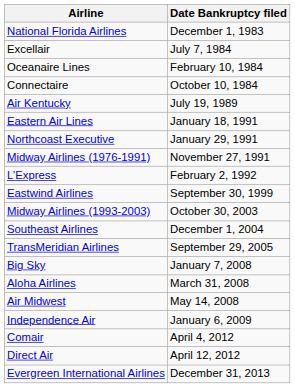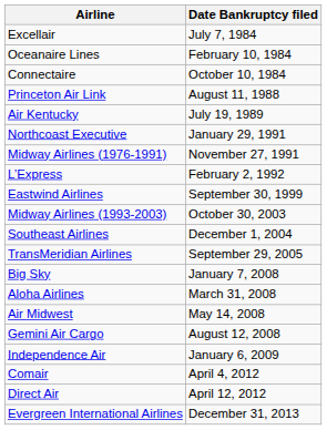- row: National Florida Airlines | December 1, 1983
+ row: Princeton Air Link | August 11, 1988
- row: Eastern Air Lines | January 18, 1991
+ row: Gemini Air Cargo | August 12, 2008
